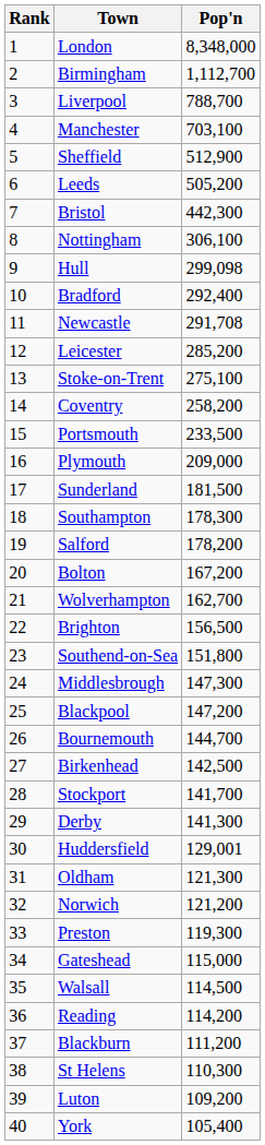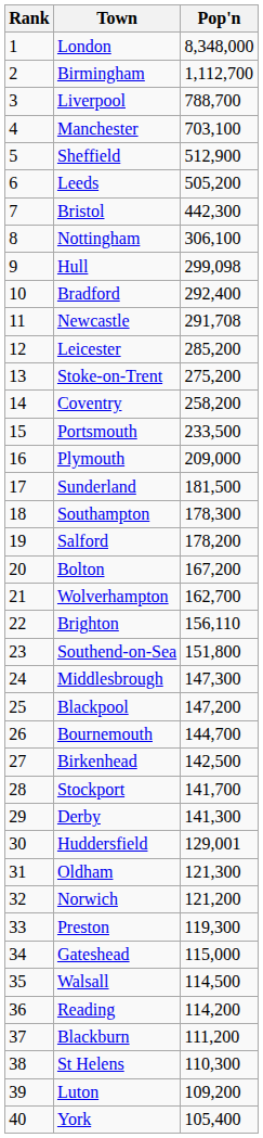Stoke-on-Trent | Pop'n: 275,100 -> 275,200
Brighton | Pop'n: 156,500 -> 156,110
